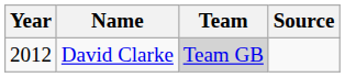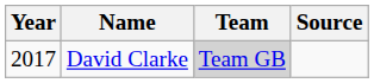David Clarke | Year: 2012 -> 2017
